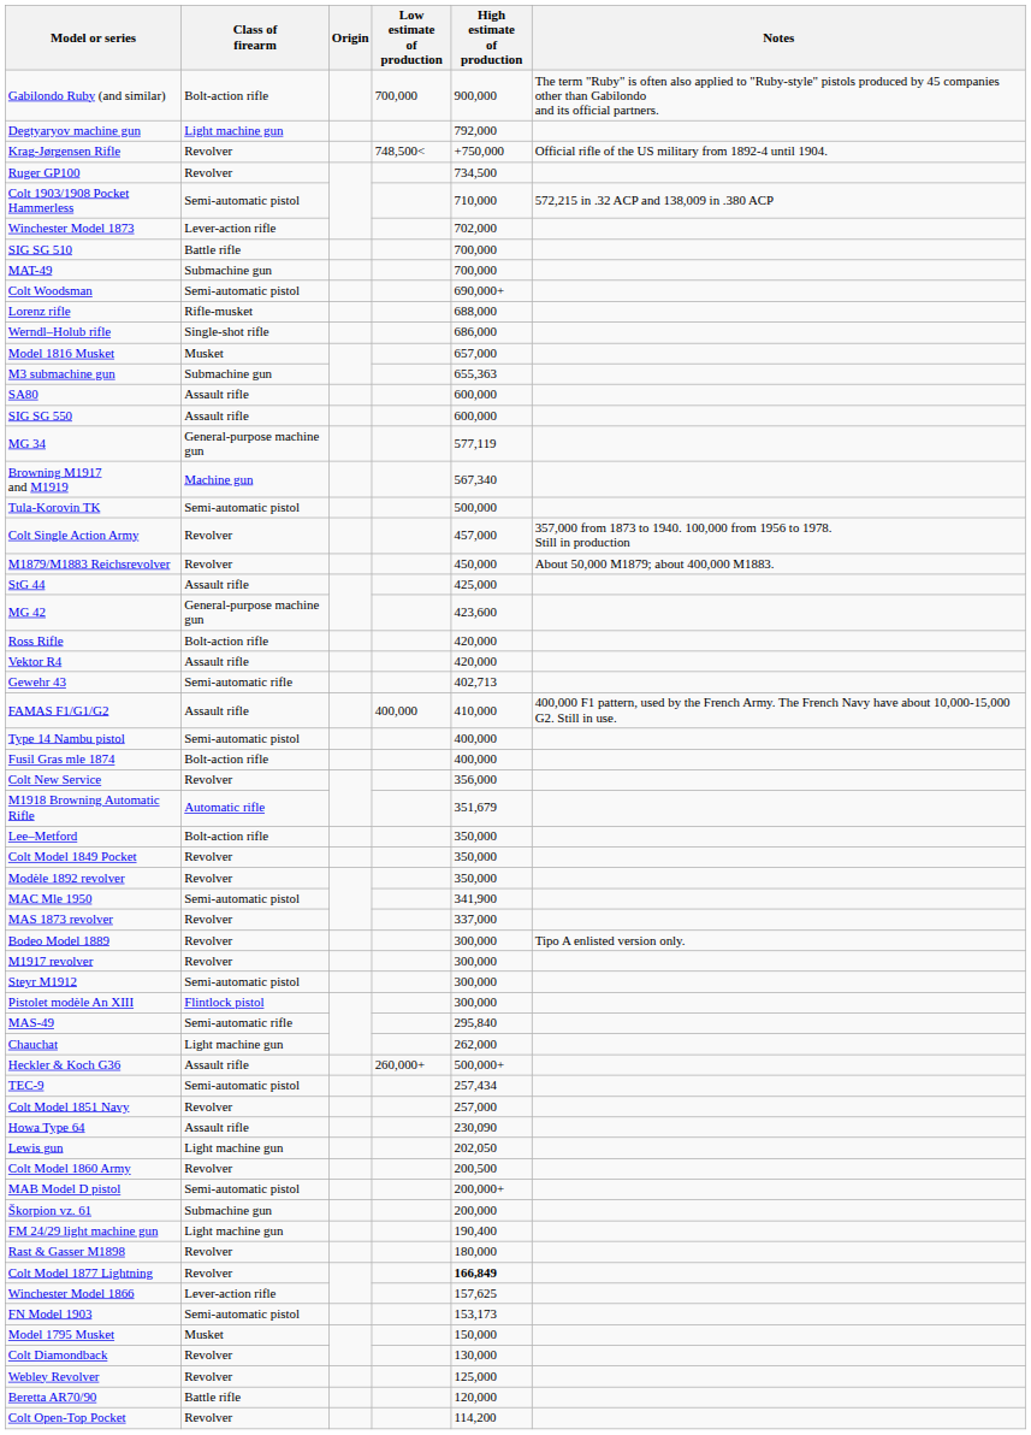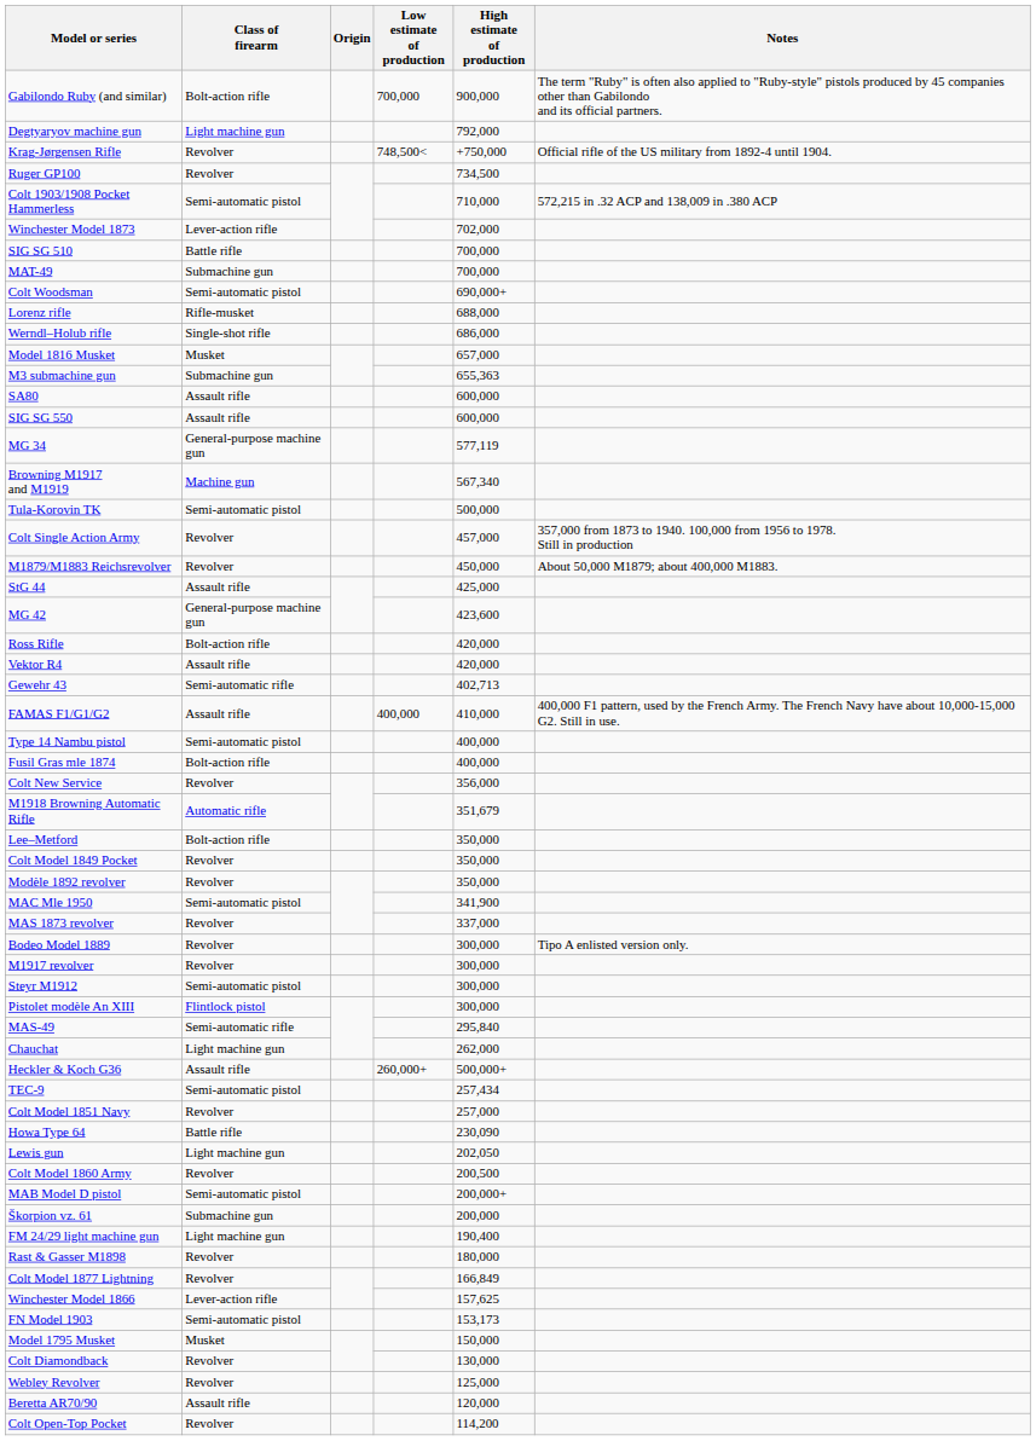Howa Type 64 | Class of firearm: Assault rifle -> Battle rifle
Colt Model 1877 Lightning | High estimate of production: bold -> normal
Beretta AR70/90 | Class of firearm: Battle rifle -> Assault rifle
